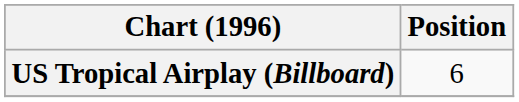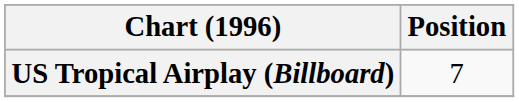US Tropical Airplay (Billboard) | Position: 6 -> 7
